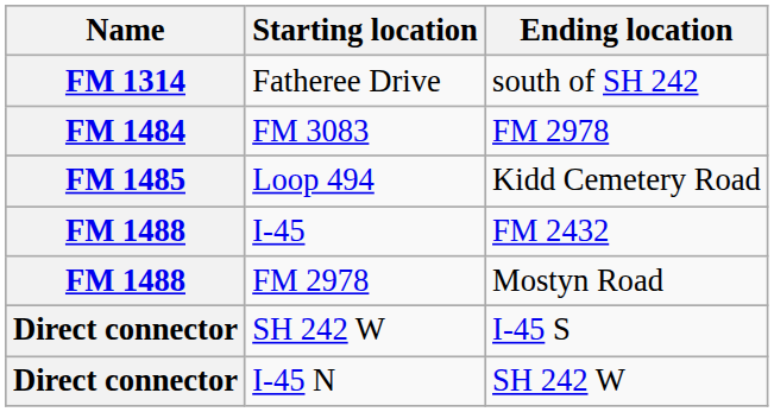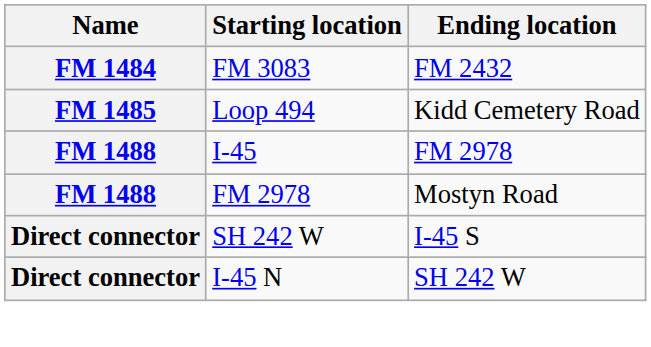- row: FM 1314 | Fatheree Drive | south of SH 242
FM 3083 | Ending location: FM 2978 -> FM 2432
I-45 | Ending location: FM 2432 -> FM 2978
